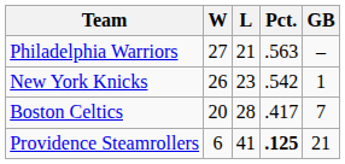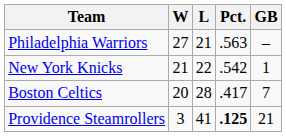New York Knicks | W: 26 -> 21
New York Knicks | L: 23 -> 22
Providence Steamrollers | W: 6 -> 3
